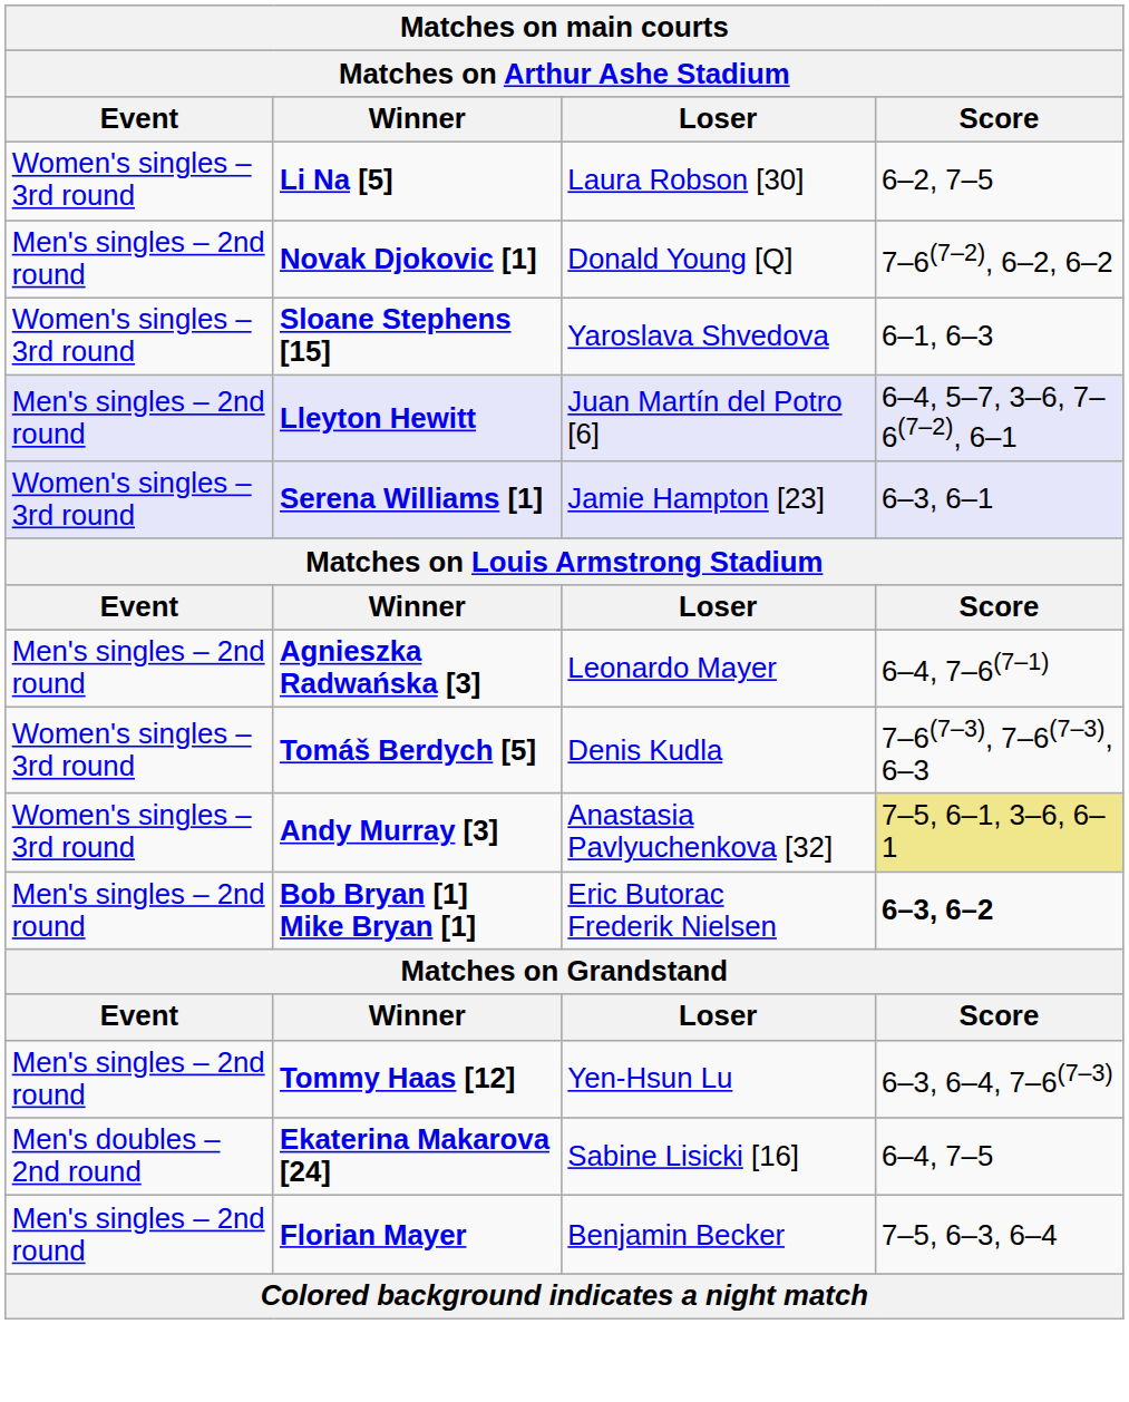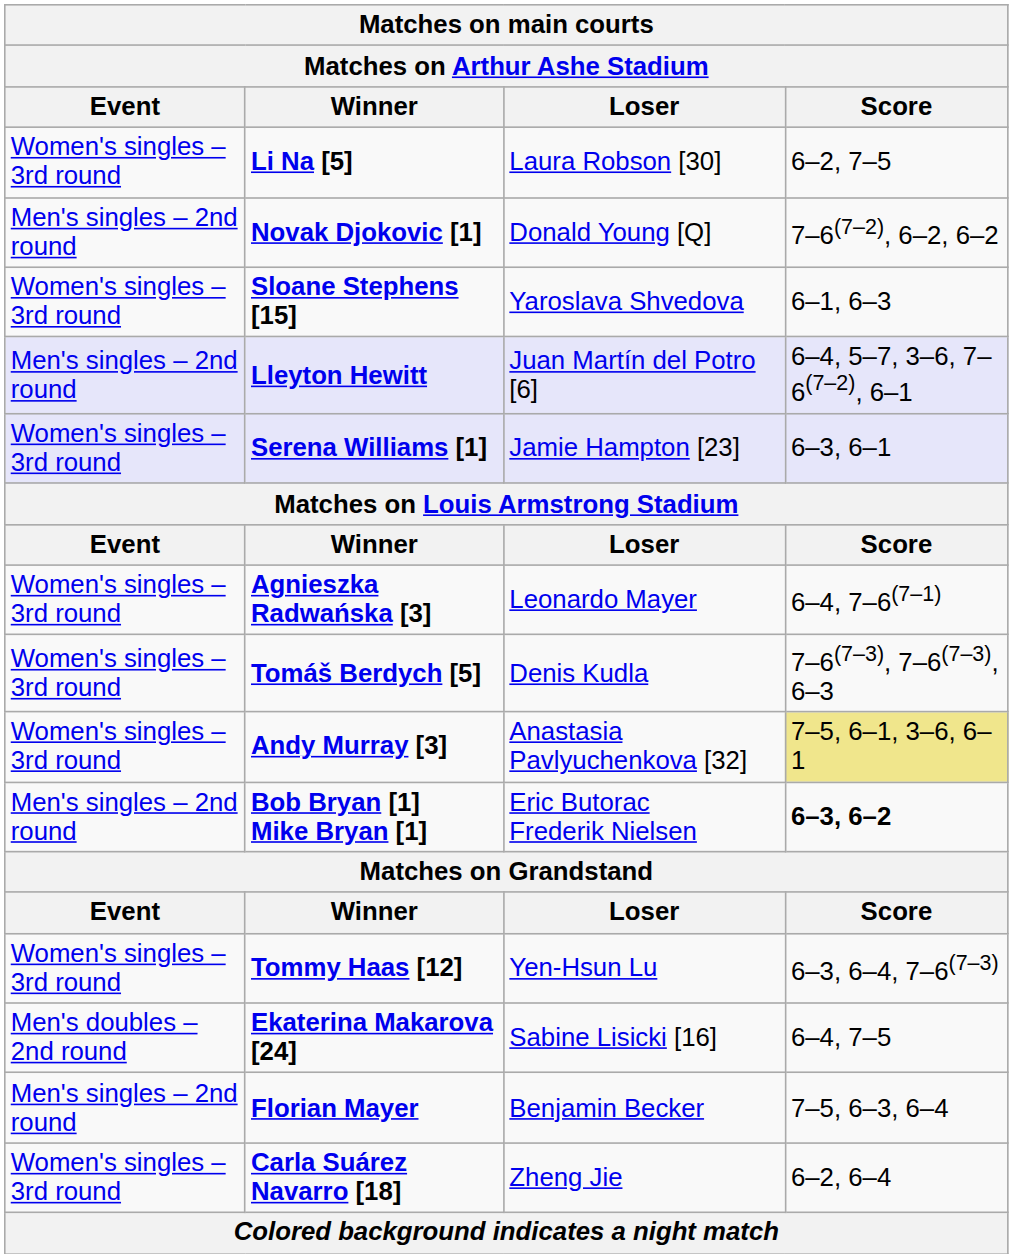Agnieszka Radwańska [3] | Event: Men's singles – 2nd round -> Women's singles – 3rd round
Tommy Haas [12] | Event: Men's singles – 2nd round -> Women's singles – 3rd round
+ row: Women's singles – 3rd round | Carla Suárez Navarro [18] | Zheng Jie | 6–2, 6–4
